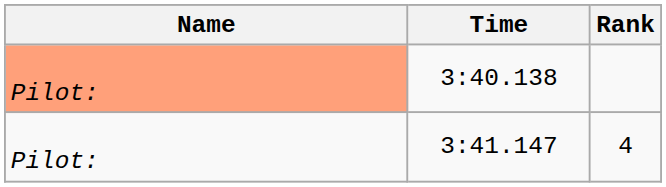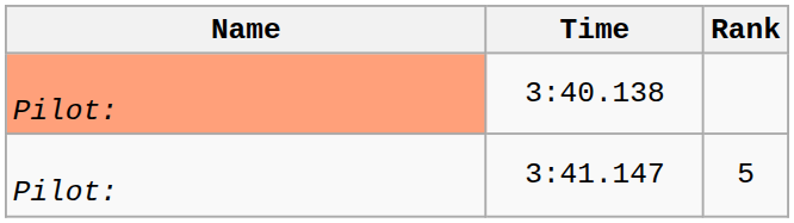3:41.147 | Rank: 4 -> 5
